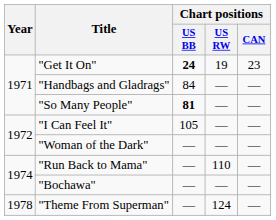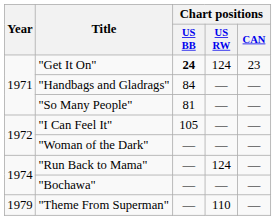"Get It On" | Chart positions / US RW: 19 -> 124
"So Many People" | Chart positions / US BB: bold -> normal
"Run Back to Mama" | Chart positions / US RW: 110 -> 124
"Theme From Superman" | Year: 1978 -> 1979
"Theme From Superman" | Chart positions / US RW: 124 -> 110
